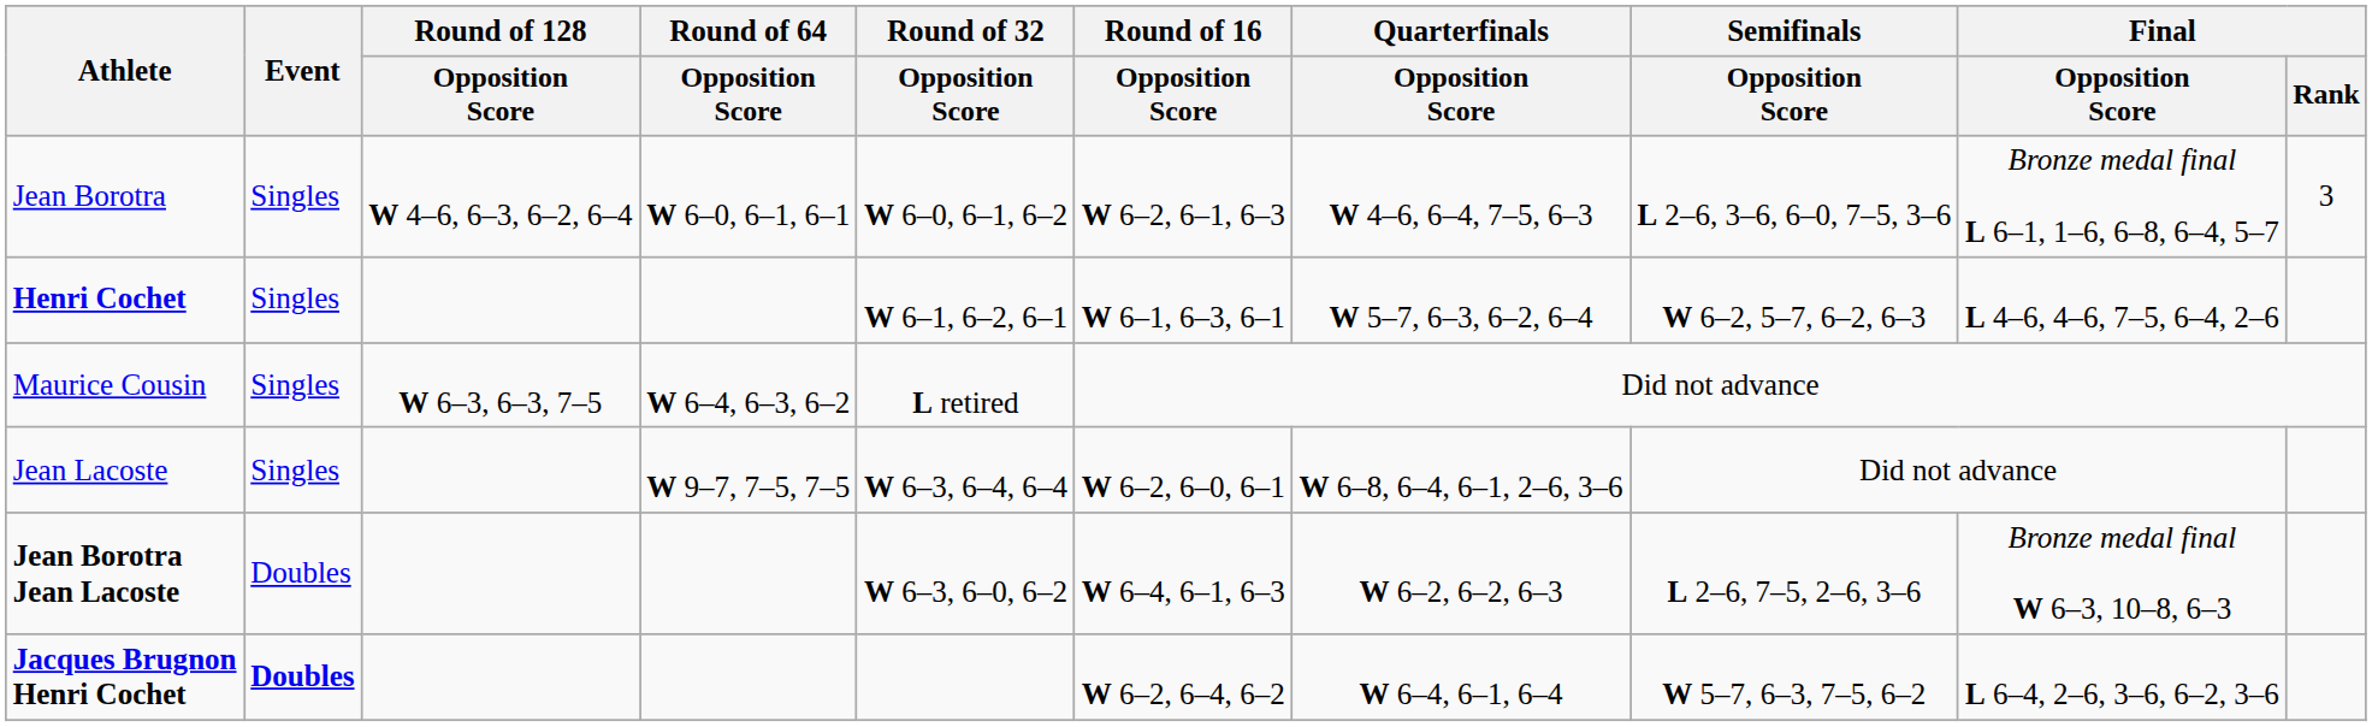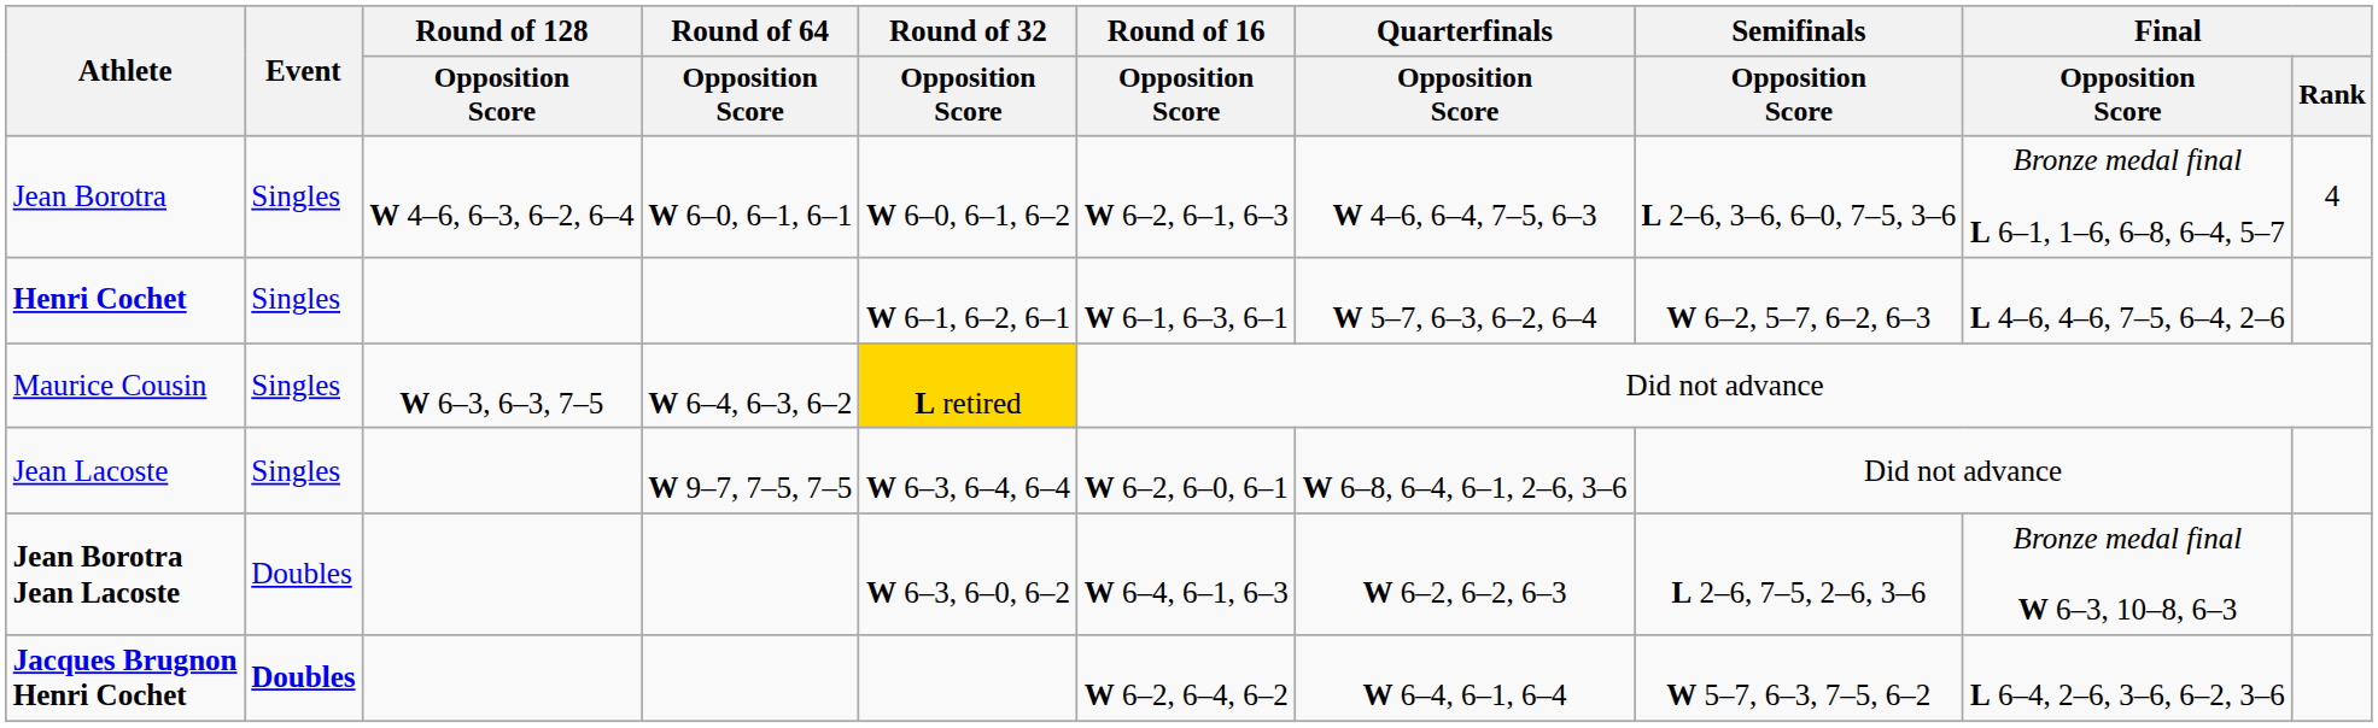Jean Borotra | Final / Rank: 3 -> 4
Maurice Cousin | Round of 32 / Opposition Score: no background -> gold background
